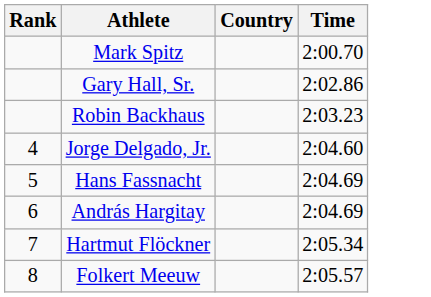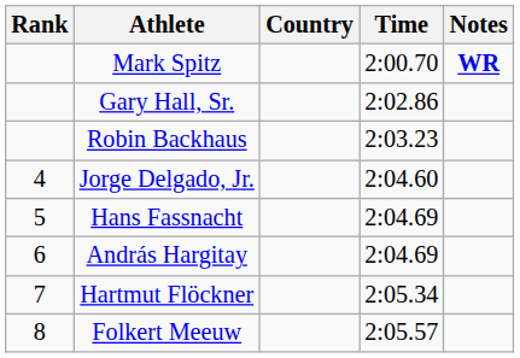+ column: Notes | WR
